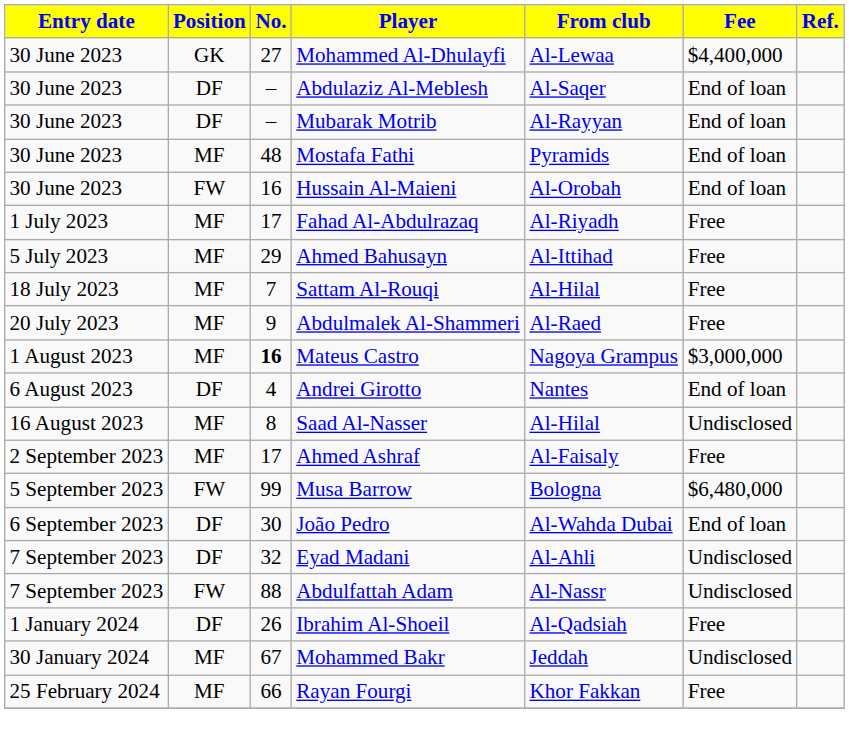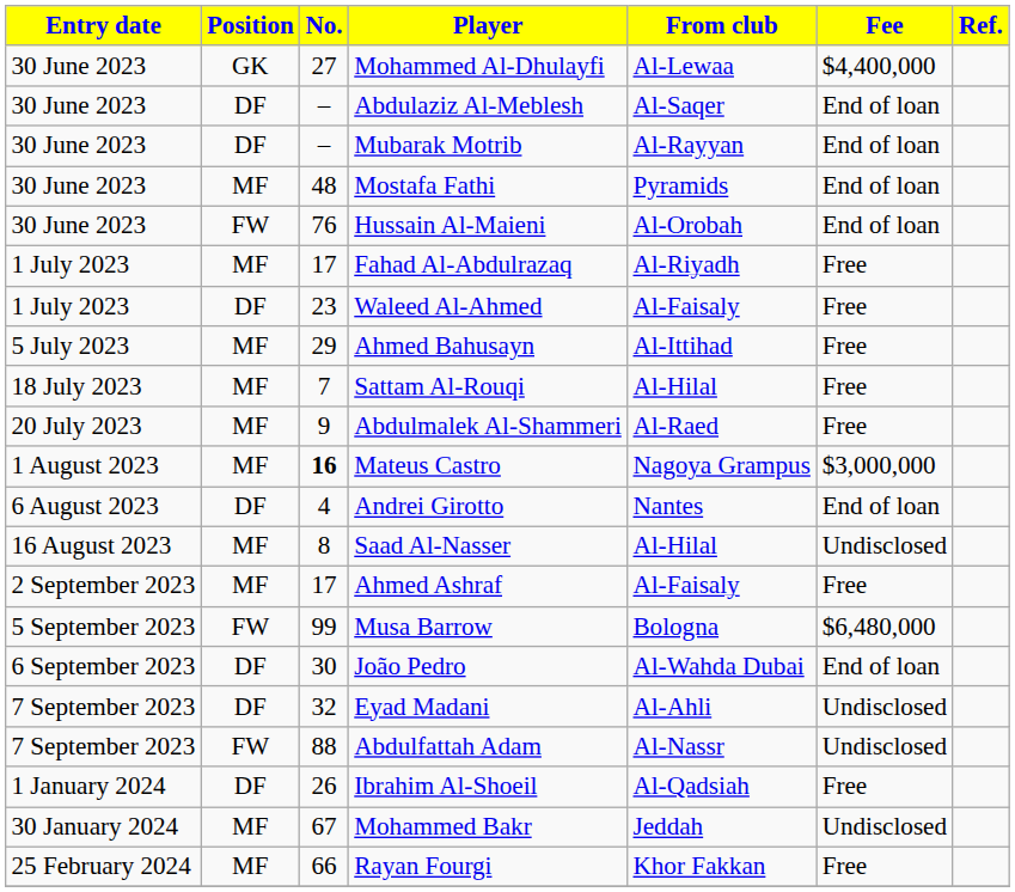Hussain Al-Maieni | No.: 16 -> 76
+ row: 1 July 2023 | DF | 23 | Waleed Al-Ahmed | Al-Faisaly | Free
